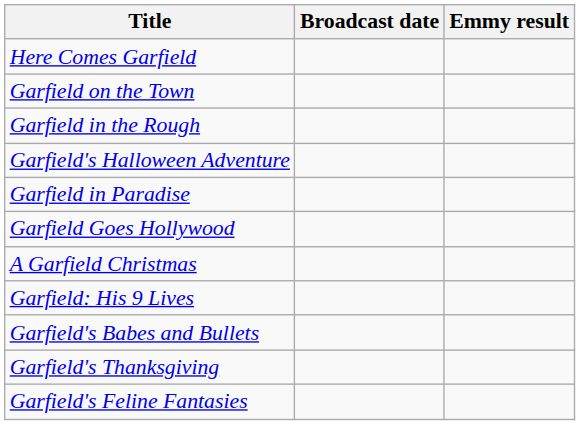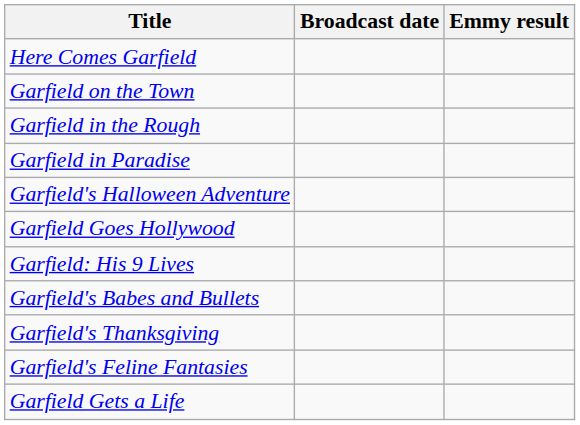rows swapped: Garfield's Halloween Adventure <-> Garfield in Paradise
- row: A Garfield Christmas
+ row: Garfield Gets a Life
